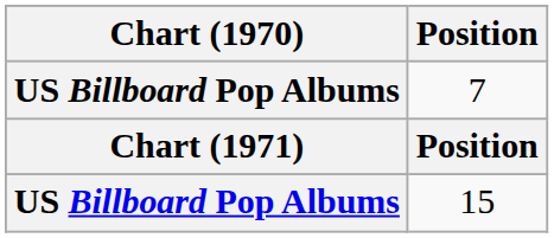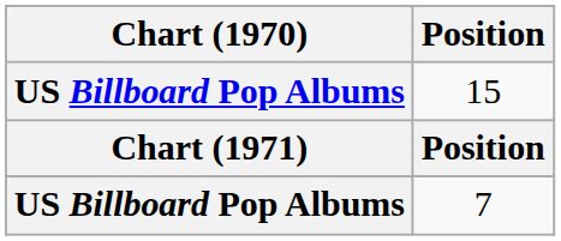rows swapped: 15 <-> 7
